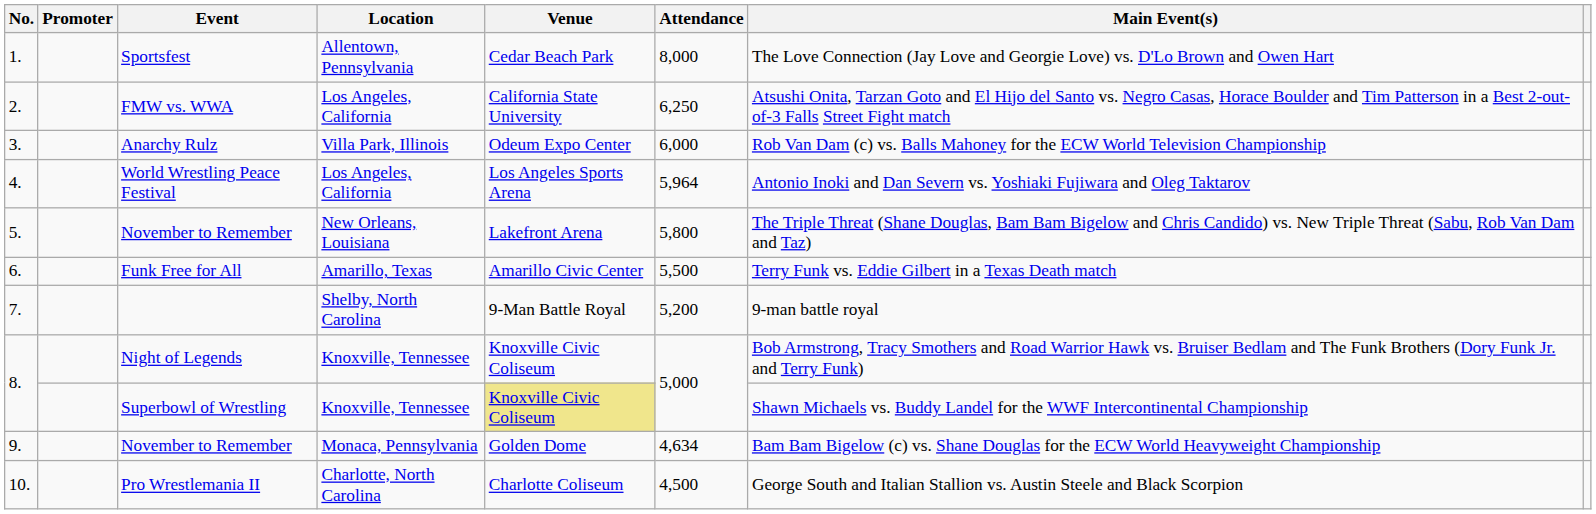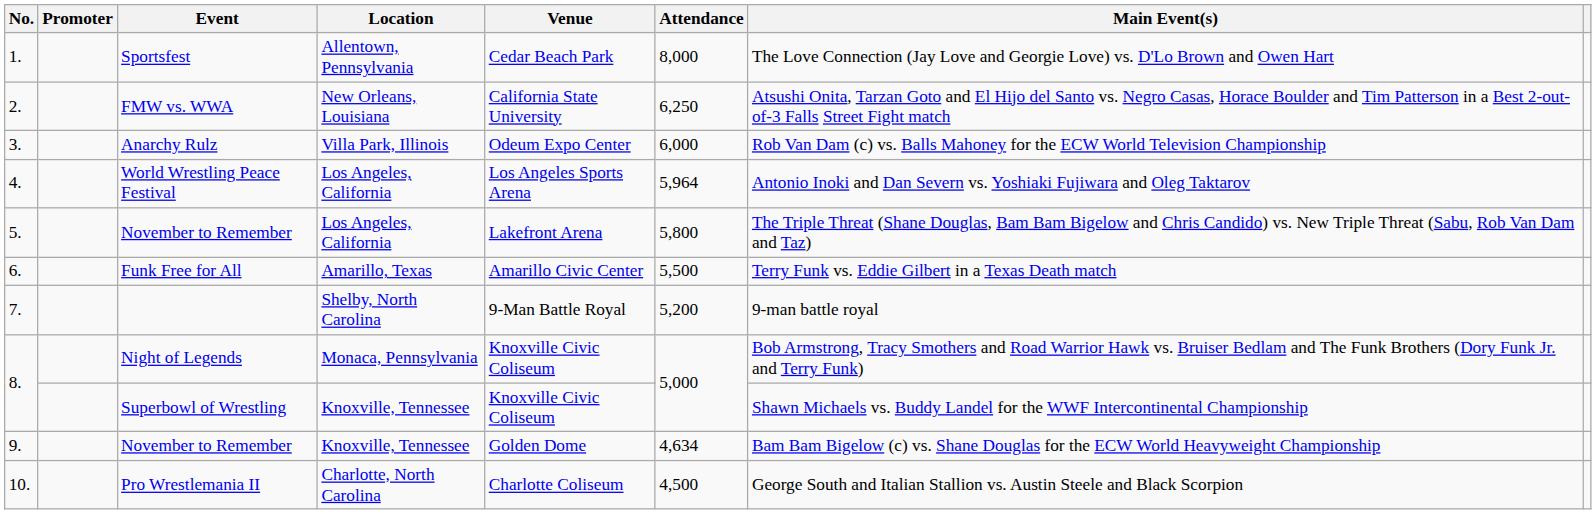FMW vs. WWA | Location: Los Angeles, California -> New Orleans, Louisiana
5. / November to Remember | Location: New Orleans, Louisiana -> Los Angeles, California
Night of Legends | Location: Knoxville, Tennessee -> Monaca, Pennsylvania
Superbowl of Wrestling | Venue: khaki background -> no background
9. / November to Remember | Location: Monaca, Pennsylvania -> Knoxville, Tennessee
